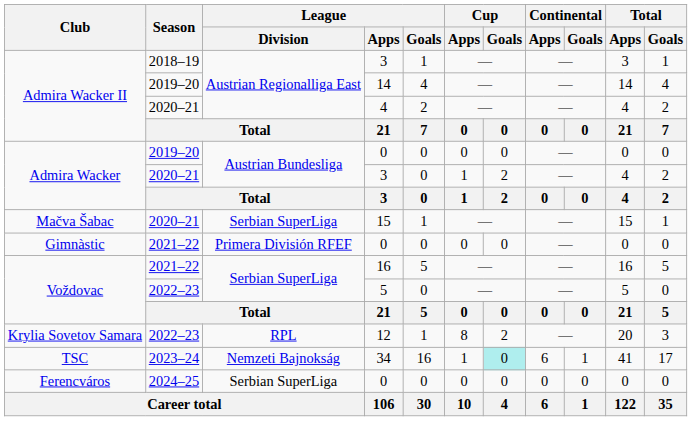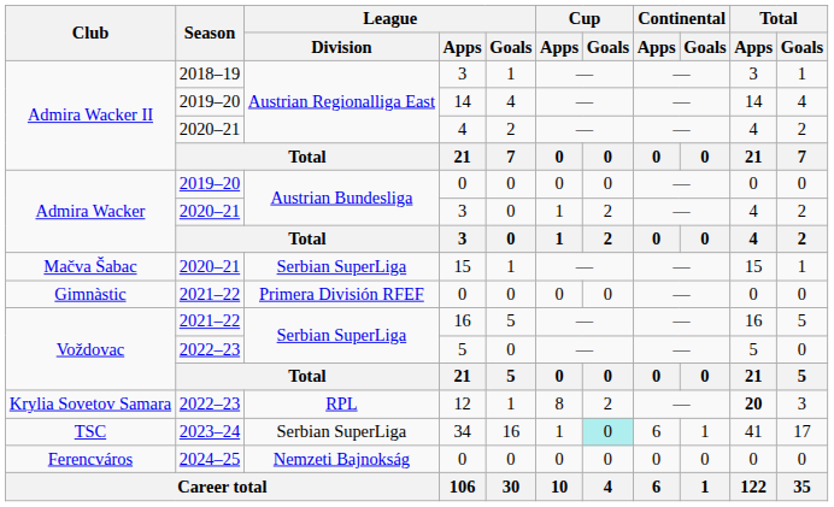12 | Total / Apps: normal -> bold
34 | League / Division: Nemzeti Bajnokság -> Serbian SuperLiga
Ferencváros / 0 | League / Division: Serbian SuperLiga -> Nemzeti Bajnokság
